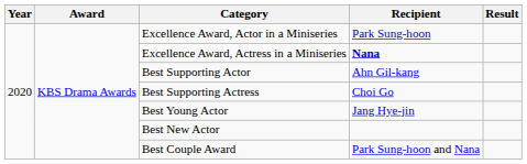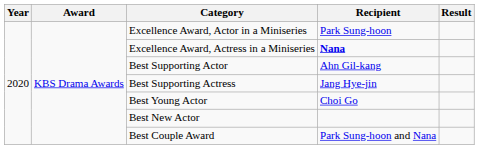Best Supporting Actress | Recipient: Choi Go -> Jang Hye-jin
Best Young Actor | Recipient: Jang Hye-jin -> Choi Go
